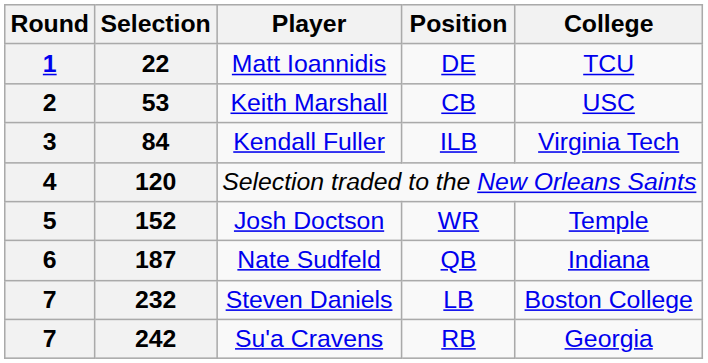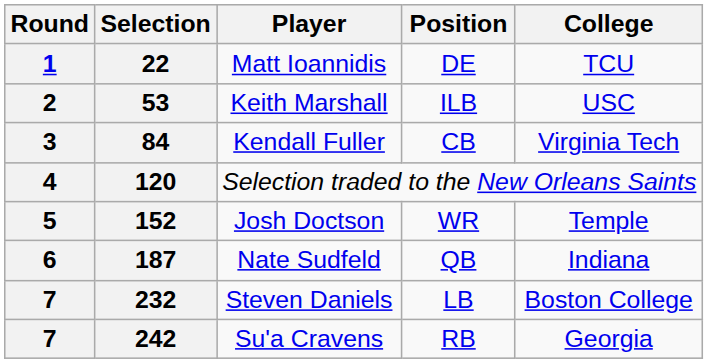53 | Position: CB -> ILB
84 | Position: ILB -> CB
